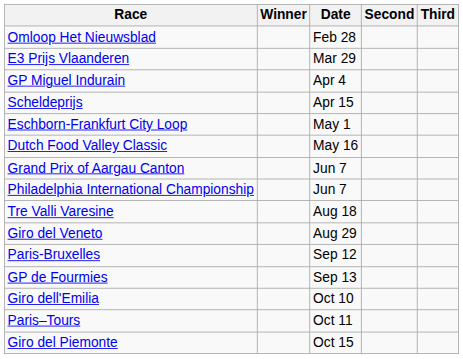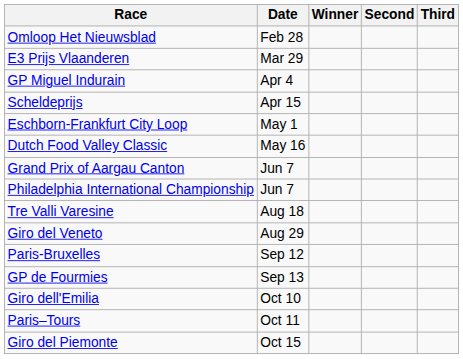columns swapped: Date <-> Winner
